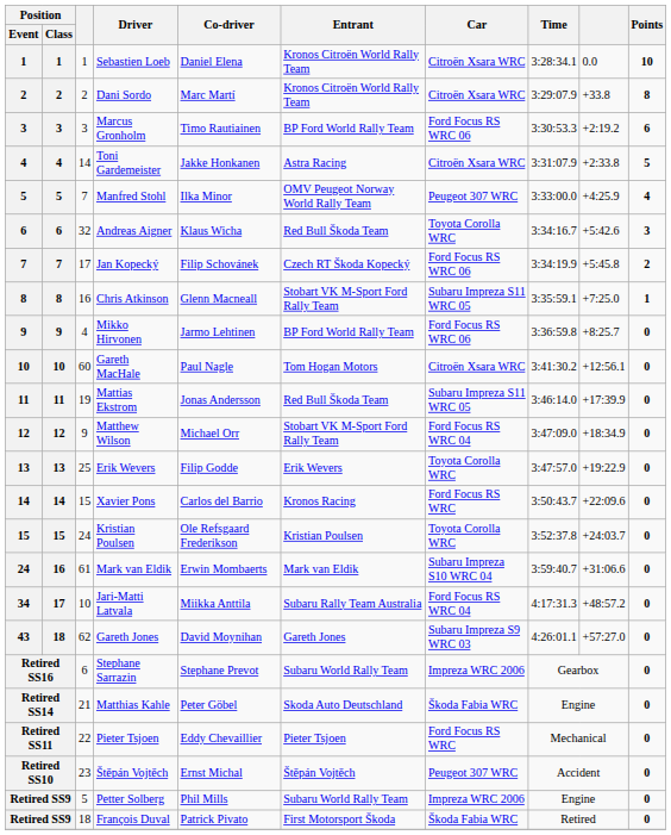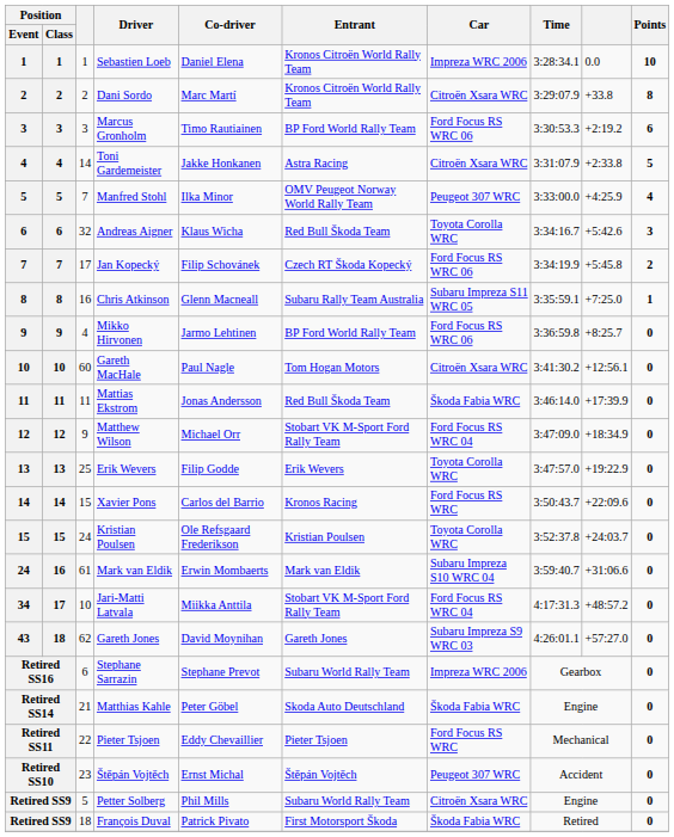Sebastien Loeb | Car: Citroën Xsara WRC -> Impreza WRC 2006
Chris Atkinson | Entrant: Stobart VK M-Sport Ford Rally Team -> Subaru Rally Team Australia
Mattias Ekstrom | column 3: 19 -> 11
Mattias Ekstrom | Car: Subaru Impreza S11 WRC 05 -> Škoda Fabia WRC
Jari-Matti Latvala | Entrant: Subaru Rally Team Australia -> Stobart VK M-Sport Ford Rally Team
Petter Solberg | Car: Impreza WRC 2006 -> Citroën Xsara WRC
